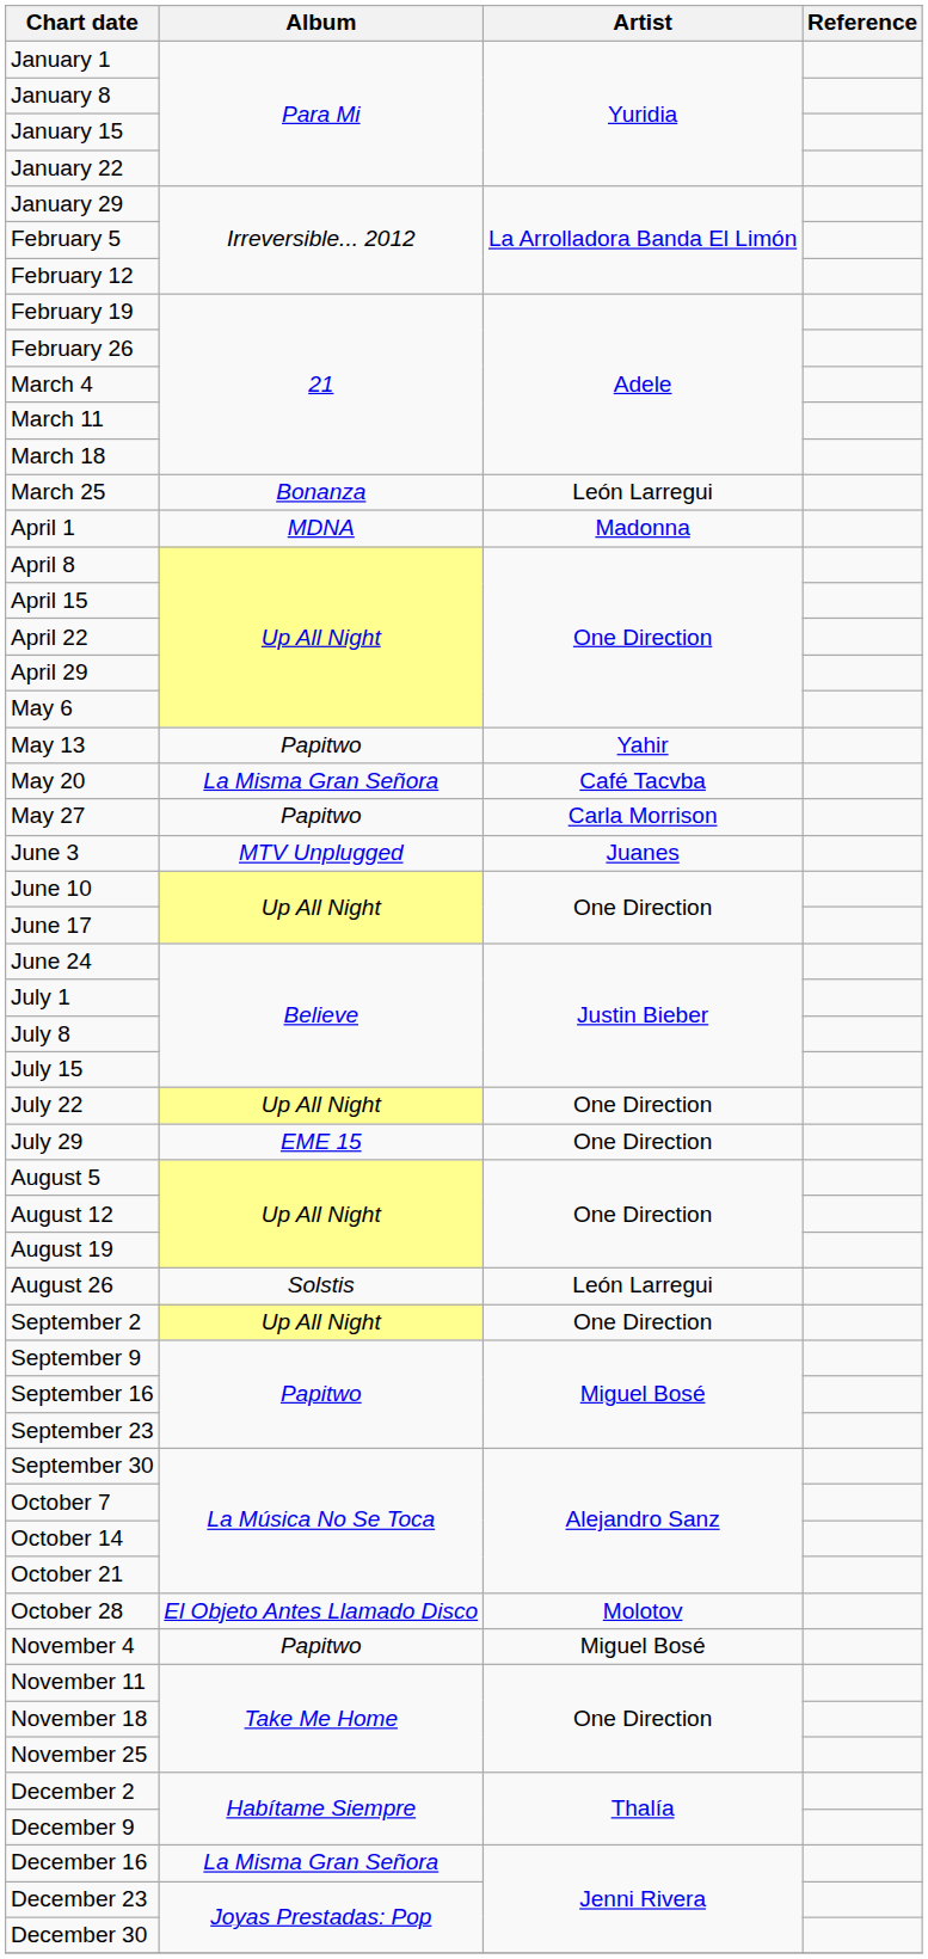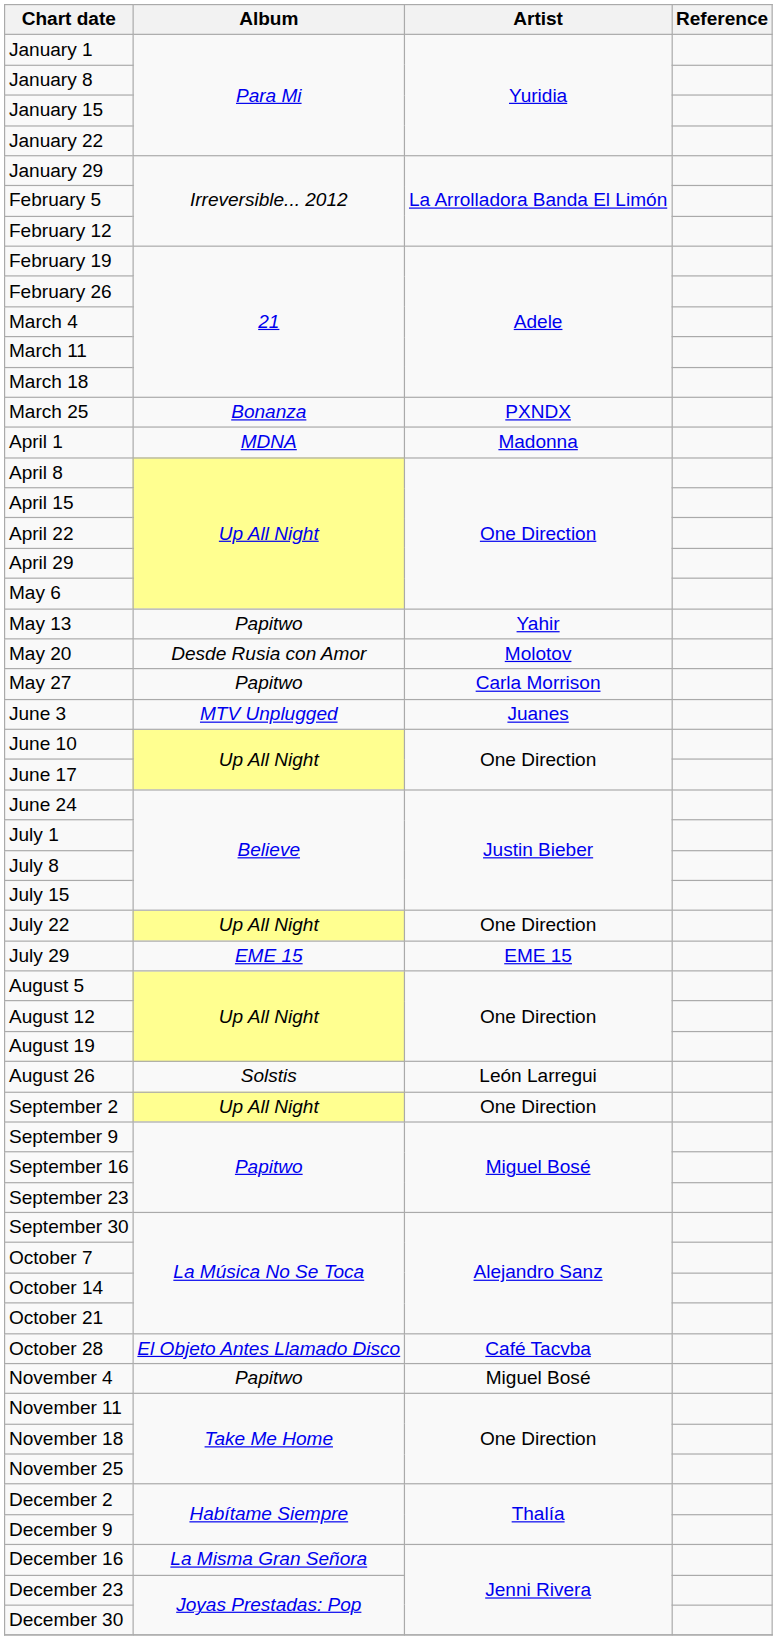March 25 | Artist: León Larregui -> PXNDX
May 20 | Album: La Misma Gran Señora -> Desde Rusia con Amor
May 20 | Artist: Café Tacvba -> Molotov
July 29 | Artist: One Direction -> EME 15
October 28 | Artist: Molotov -> Café Tacvba
